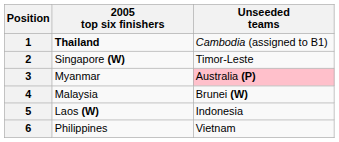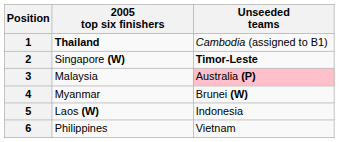2 | Unseeded teams: normal -> bold
3 | 2005 top six finishers: Myanmar -> Malaysia
4 | 2005 top six finishers: Malaysia -> Myanmar
